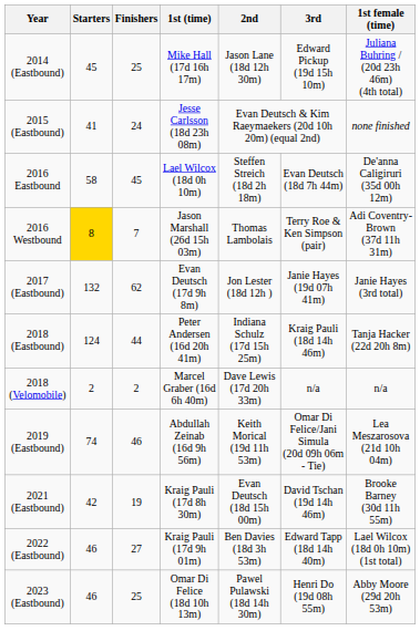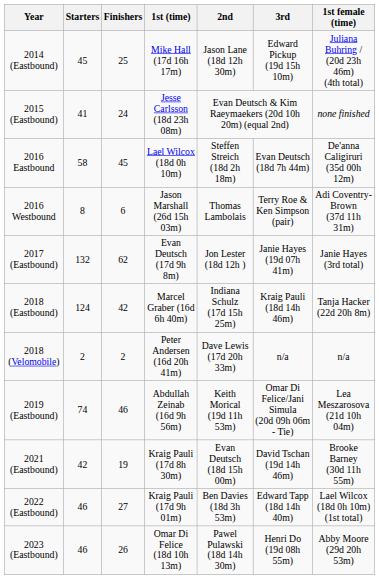2016 Westbound | Starters: gold background -> no background
2016 Westbound | Finishers: 7 -> 6
2018 (Eastbound) | Finishers: 44 -> 42
2018 (Eastbound) | 1st (time): Peter Andersen (16d 20h 41m) -> Marcel Graber (16d 6h 40m)
2018 (Velomobile) | 1st (time): Marcel Graber (16d 6h 40m) -> Peter Andersen (16d 20h 41m)
2023 (Eastbound) | Finishers: 25 -> 26
